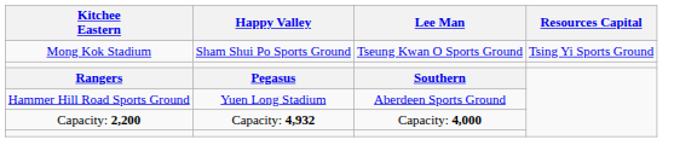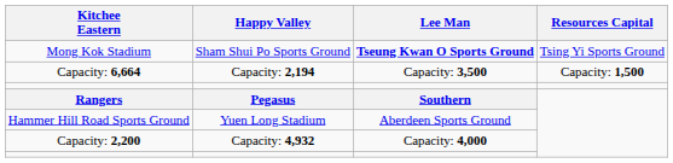Mong Kok Stadium | Lee Man: normal -> bold
+ row: Capacity: 6,664 | Capacity: 2,194 | Capacity: 3,500 | Capacity: 1,500
